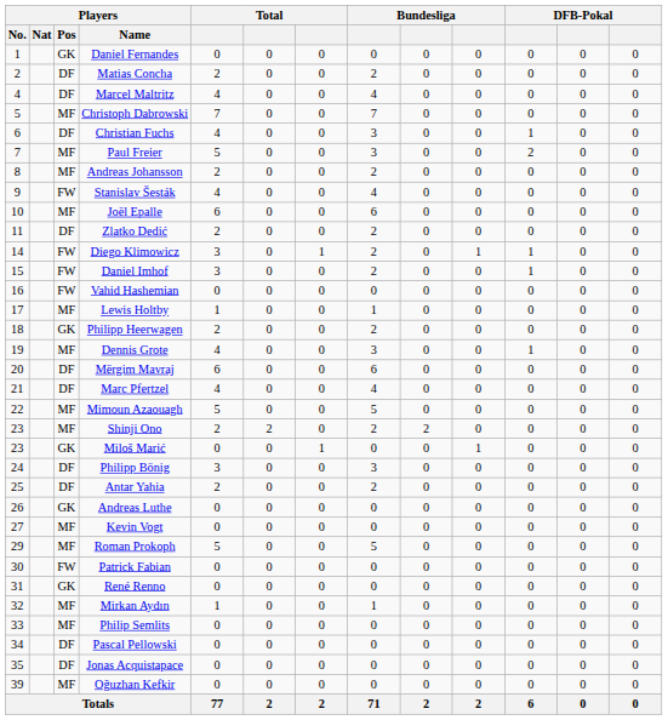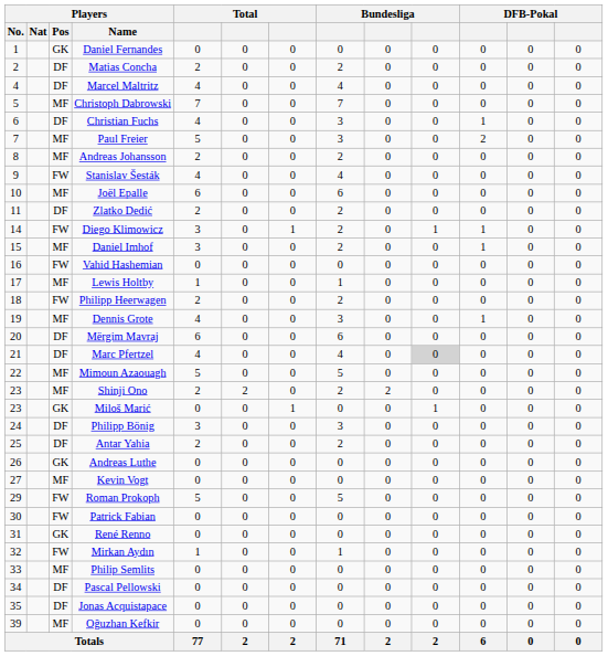Daniel Imhof | Players / Pos: FW -> MF
Philipp Heerwagen | Players / Pos: GK -> FW
Marc Pfertzel | column 10: no background -> lightgrey background
Roman Prokoph | Players / Pos: MF -> FW
Mirkan Aydın | Players / Pos: MF -> FW
